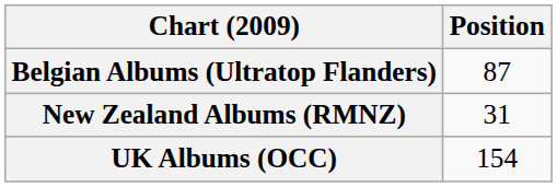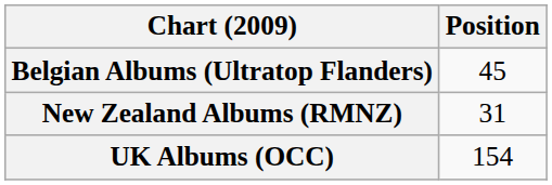Belgian Albums (Ultratop Flanders) | Position: 87 -> 45
